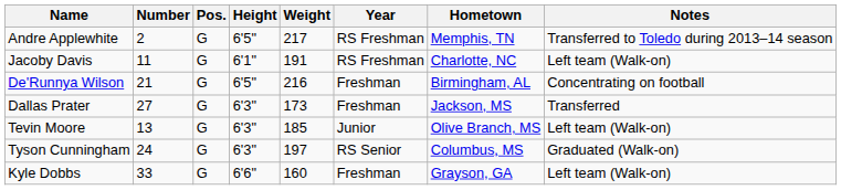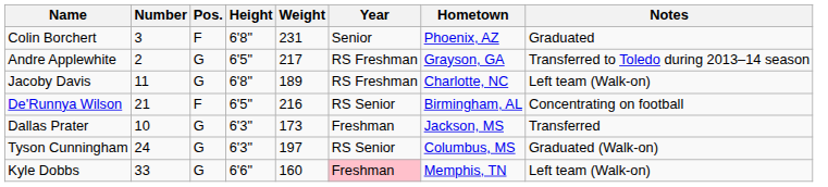+ row: Colin Borchert | 3 | F | 6'8" | 231 | Senior | Phoenix, AZ | Graduated
Andre Applewhite | Hometown: Memphis, TN -> Grayson, GA
Jacoby Davis | Height: 6'1" -> 6'8"
Jacoby Davis | Weight: 191 -> 189
De'Runnya Wilson | Pos.: G -> F
De'Runnya Wilson | Year: Freshman -> RS Senior
Dallas Prater | Number: 27 -> 10
- row: Tevin Moore | 13 | G | 6'3" | 185 | Junior | Olive Branch, MS | Left team (Walk-on)
Kyle Dobbs | Year: no background -> pink background
Kyle Dobbs | Hometown: Grayson, GA -> Memphis, TN
